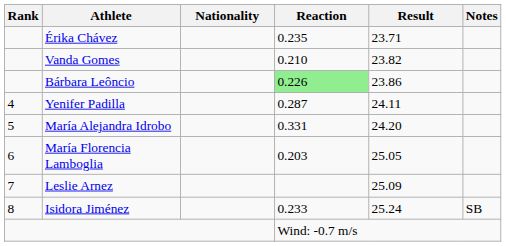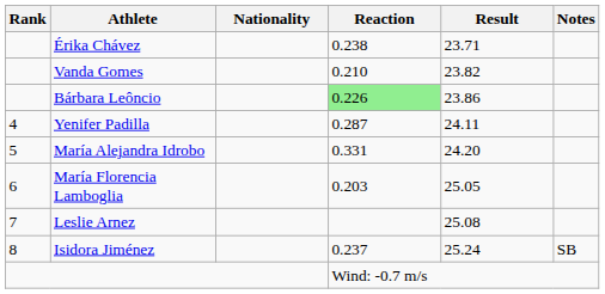Érika Chávez | Reaction: 0.235 -> 0.238
Leslie Arnez | Result: 25.09 -> 25.08
Isidora Jiménez | Reaction: 0.233 -> 0.237
